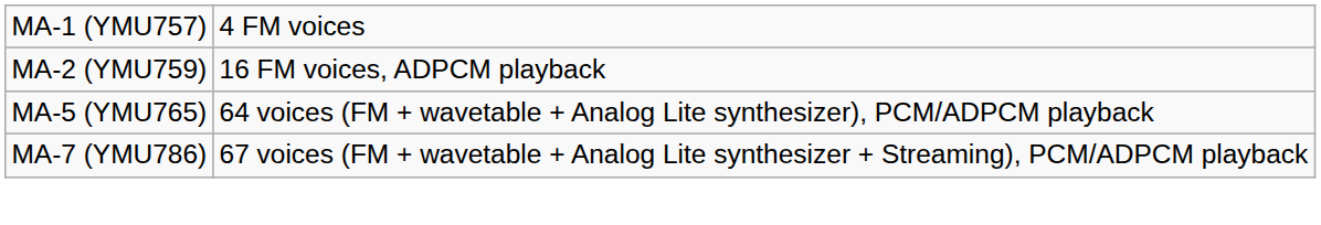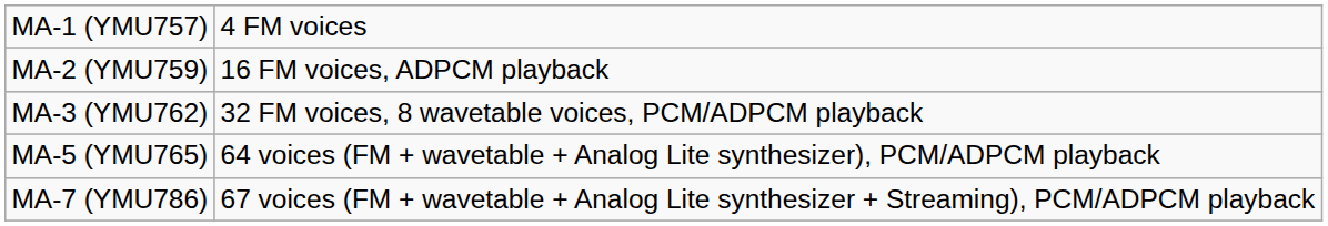+ row: MA-3 (YMU762) | 32 FM voices, 8 wavetable voices, PCM/ADPCM playback
